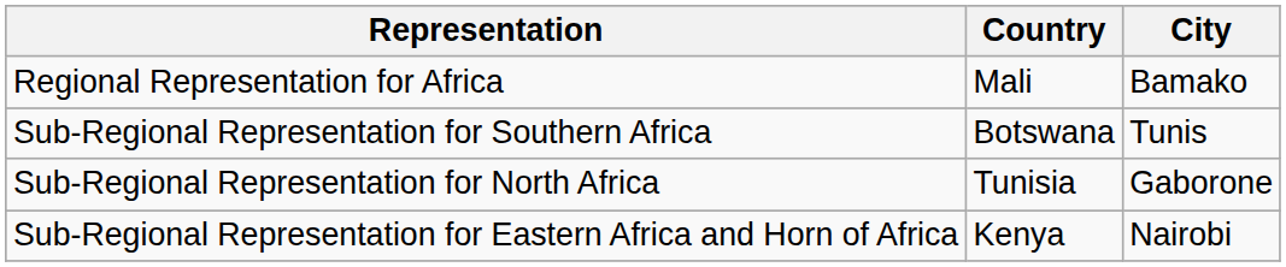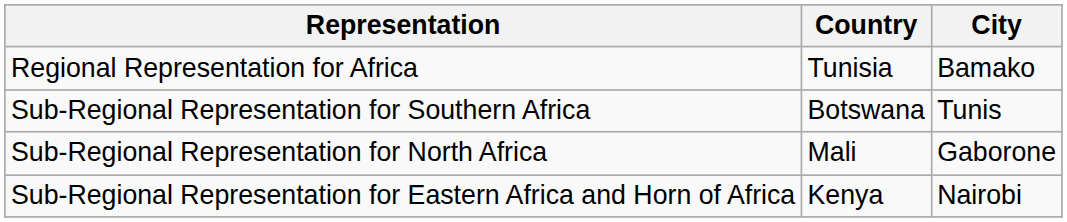Regional Representation for Africa | Country: Mali -> Tunisia
Sub-Regional Representation for North Africa | Country: Tunisia -> Mali
